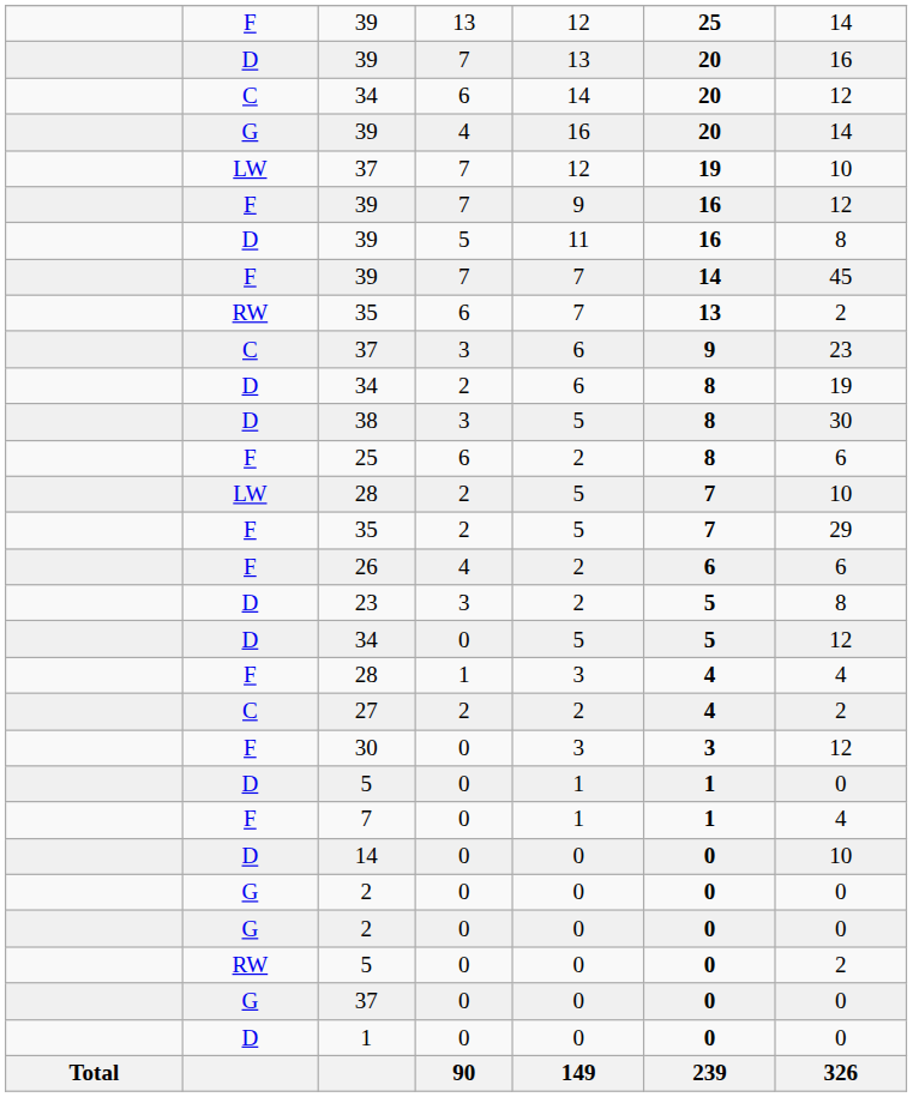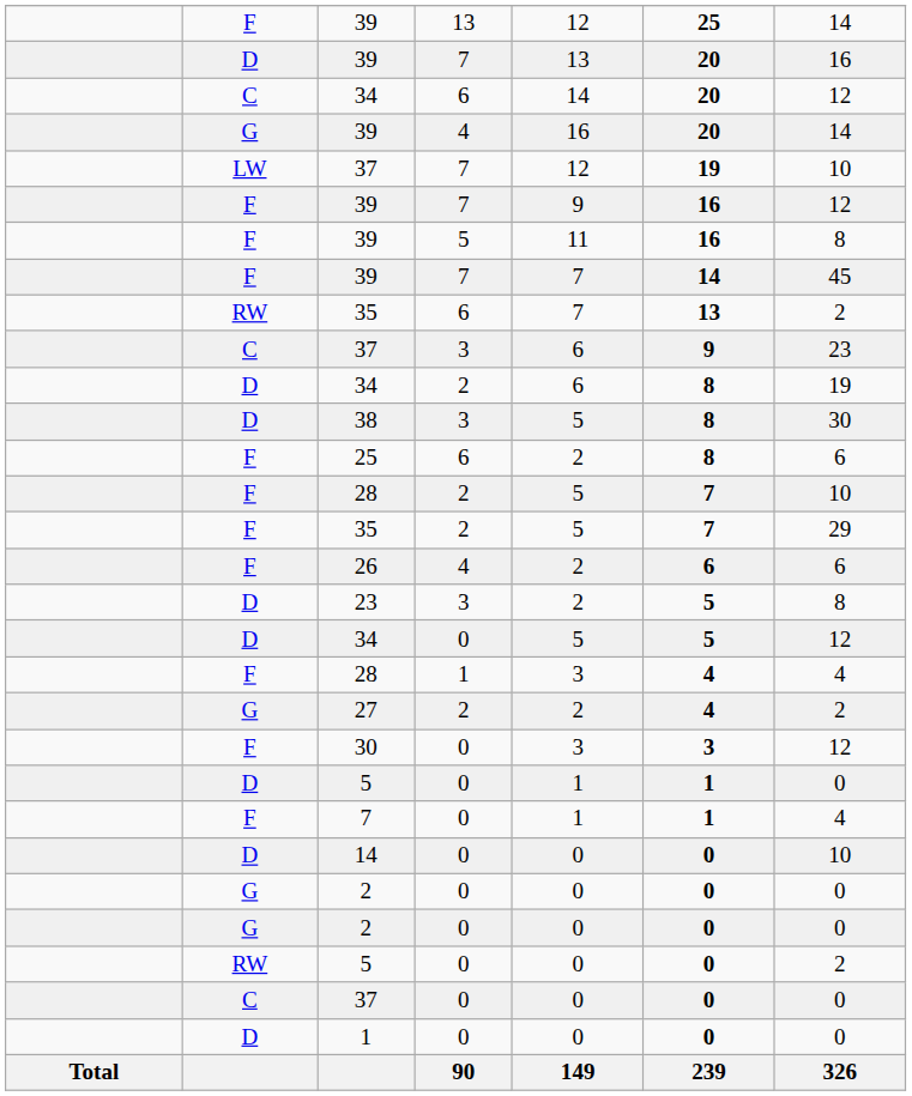39 / 5 | column 2: D -> F
28 / 2 | column 2: LW -> F
27 | column 2: C -> G
37 / 0 | column 2: G -> C
